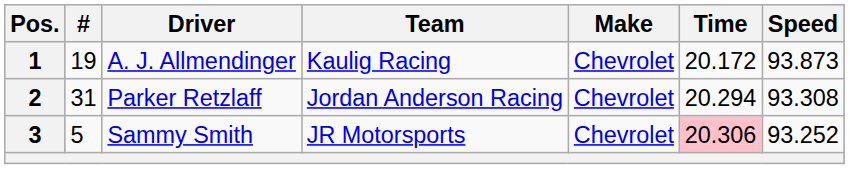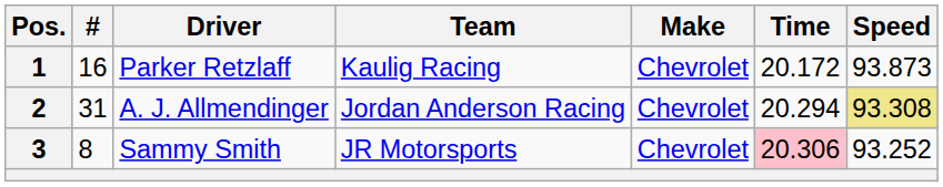1 | #: 19 -> 16
1 | Driver: A. J. Allmendinger -> Parker Retzlaff
2 | Driver: Parker Retzlaff -> A. J. Allmendinger
2 | Speed: no background -> khaki background
3 | #: 5 -> 8
